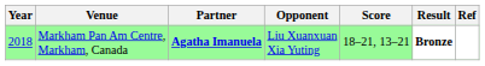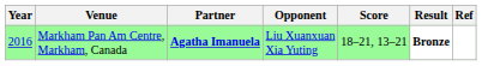Markham Pan Am Centre, Markham, Canada | Year: 2018 -> 2016
